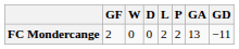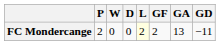columns swapped: P <-> GF
FC Mondercange | L: no background -> lightyellow background
